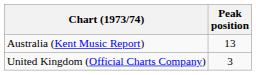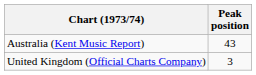Australia (Kent Music Report) | Peak position: 13 -> 43
